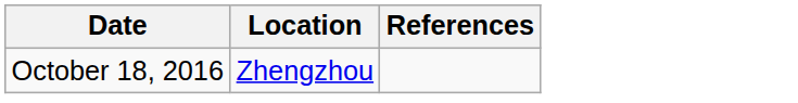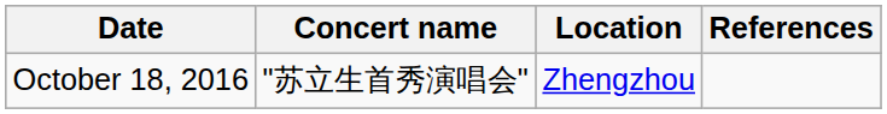+ column: Concert name | "苏立生首秀演唱会"
